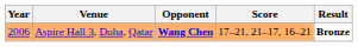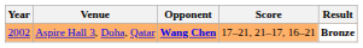Aspire Hall 3, Doha, Qatar | Year: 2006 -> 2002
